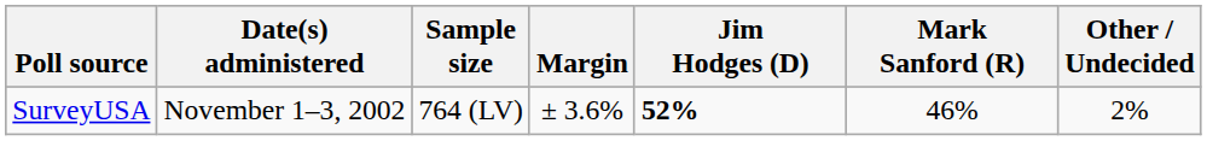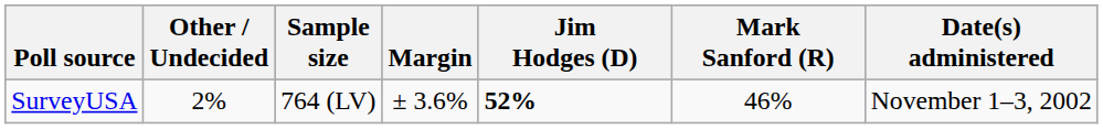columns swapped: Date(s) administered <-> Other / Undecided
